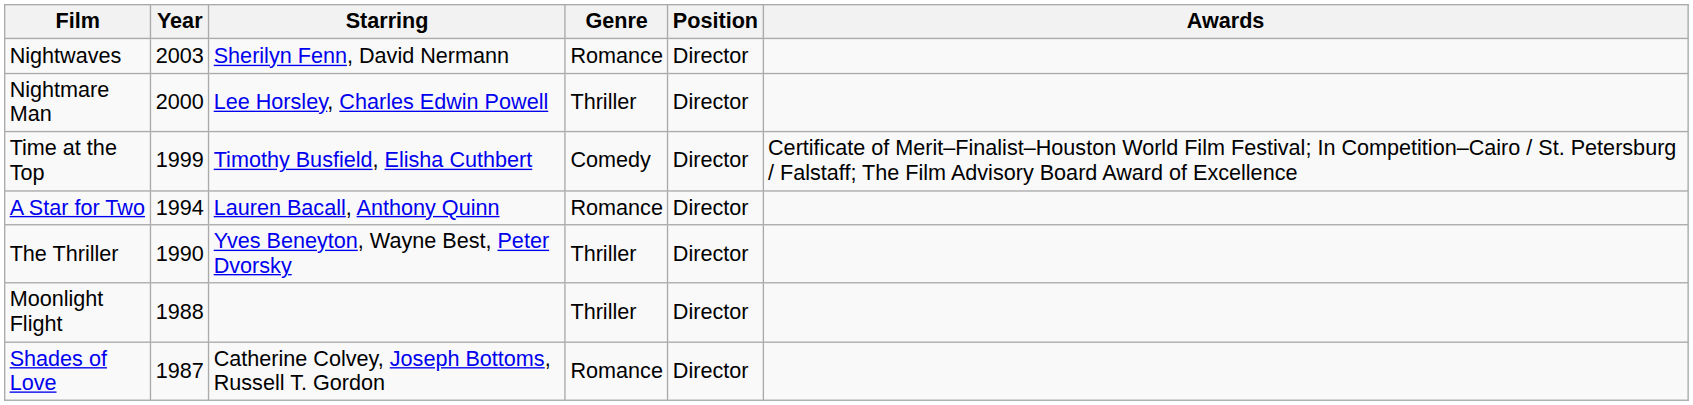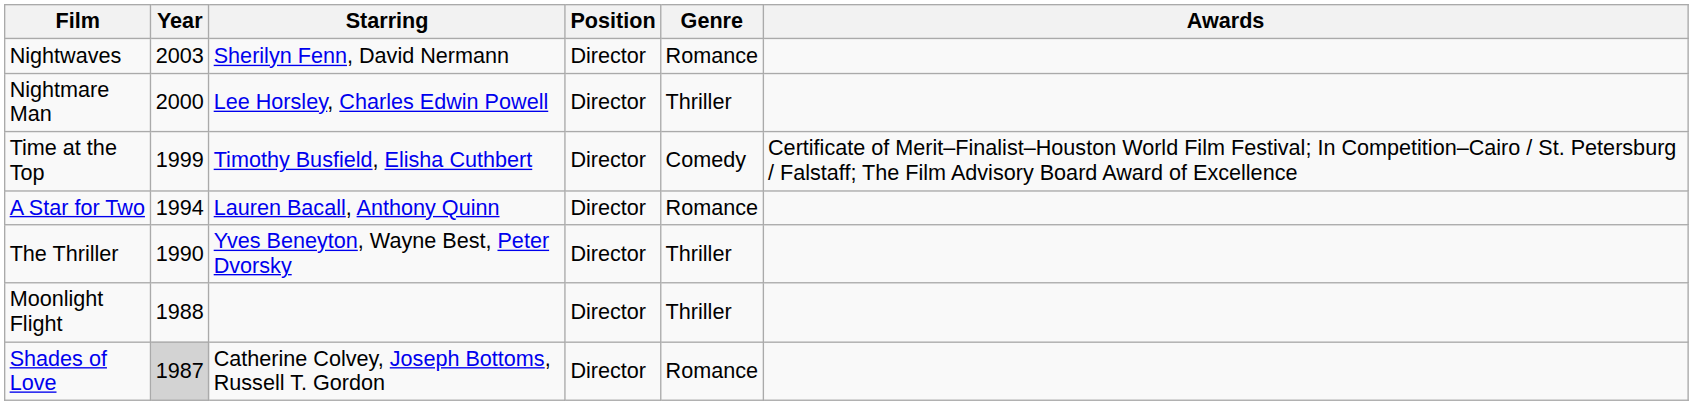columns swapped: Genre <-> Position
Shades of Love | Year: no background -> lightgrey background
